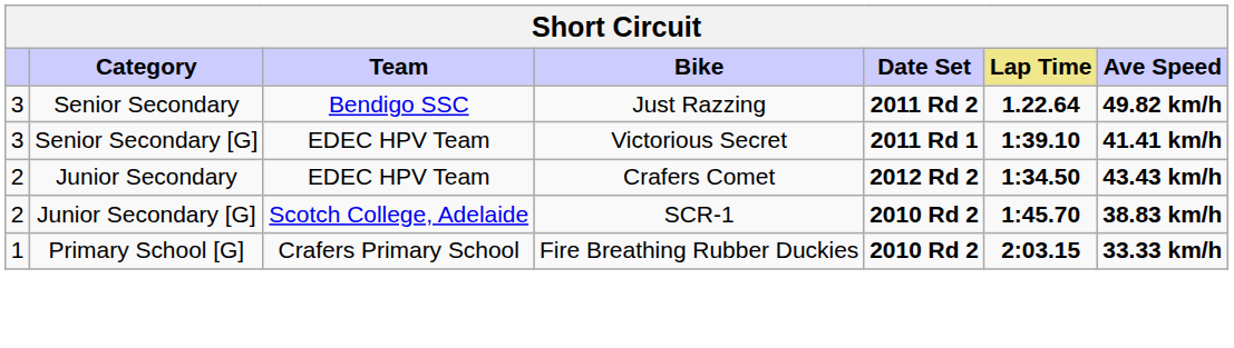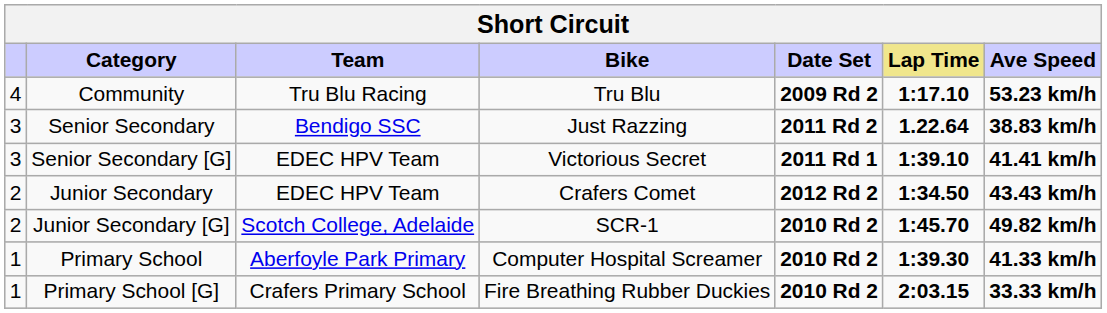+ row: 4 | Community | Tru Blu Racing | Tru Blu | 2009 Rd 2 | 1:17.10 | 53.23 km/h
Senior Secondary | Ave Speed: 49.82 km/h -> 38.83 km/h
Junior Secondary [G] | Ave Speed: 38.83 km/h -> 49.82 km/h
+ row: 1 | Primary School | Aberfoyle Park Primary | Computer Hospital Screamer | 2010 Rd 2 | 1:39.30 | 41.33 km/h
